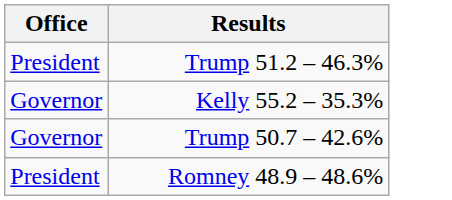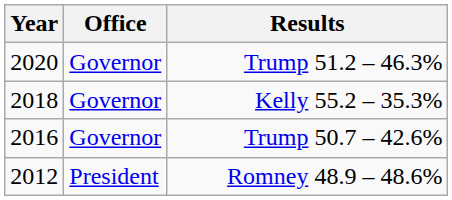+ column: Year | 2020 | 2018 | 2016 | 2012
Trump 51.2 – 46.3% | Office: President -> Governor
